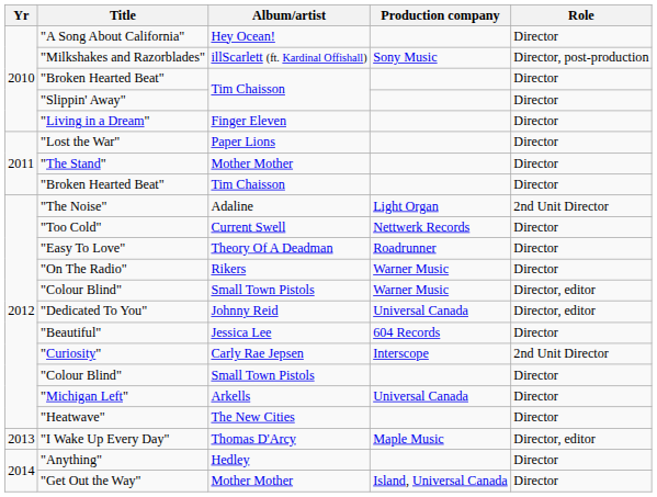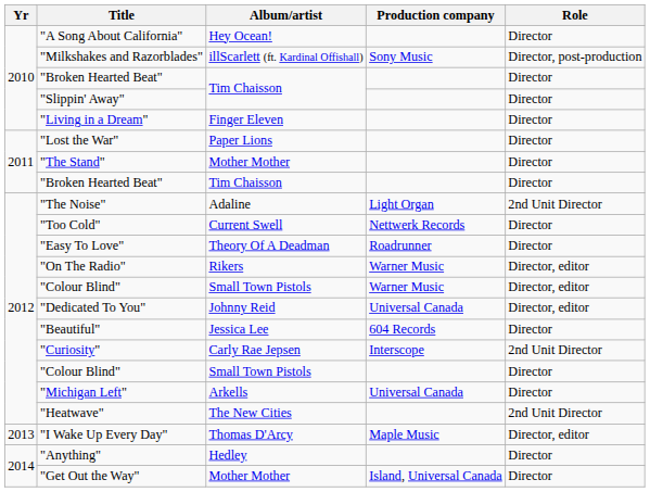"On The Radio" | Role: Director -> Director, editor
"Heatwave" | Role: Director -> 2nd Unit Director
